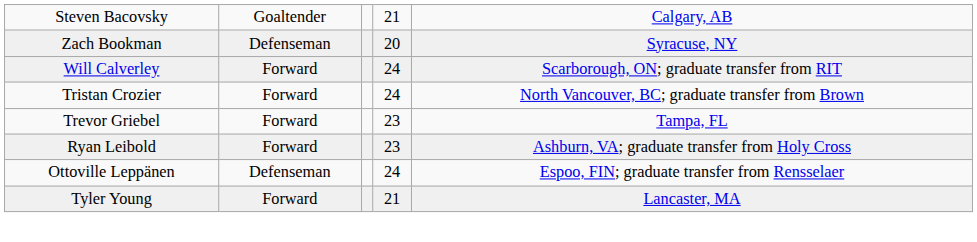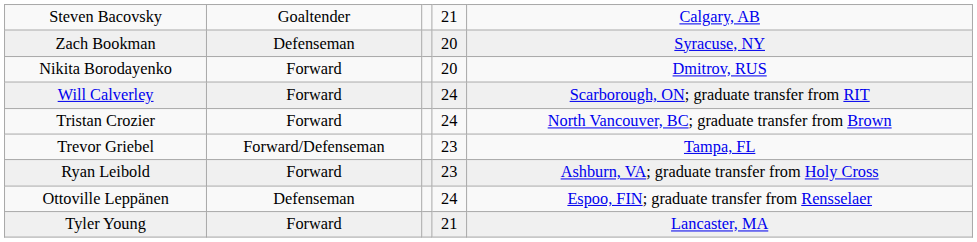+ row: Nikita Borodayenko | Forward | 20 | Dmitrov, RUS
Trevor Griebel | column 2: Forward -> Forward/Defenseman
